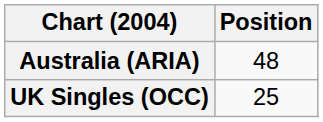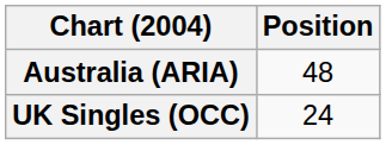UK Singles (OCC) | Position: 25 -> 24
